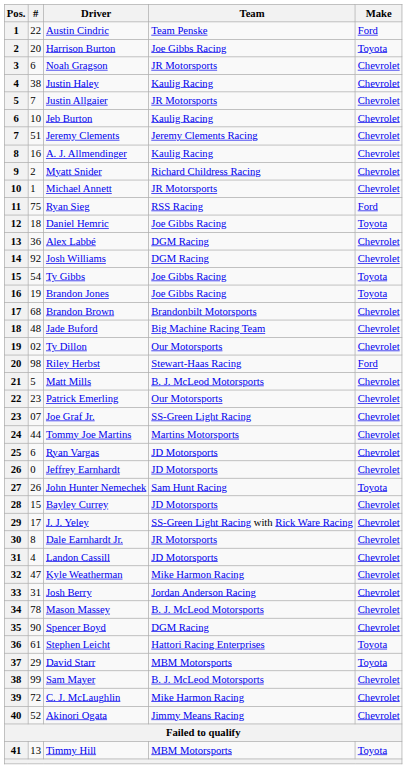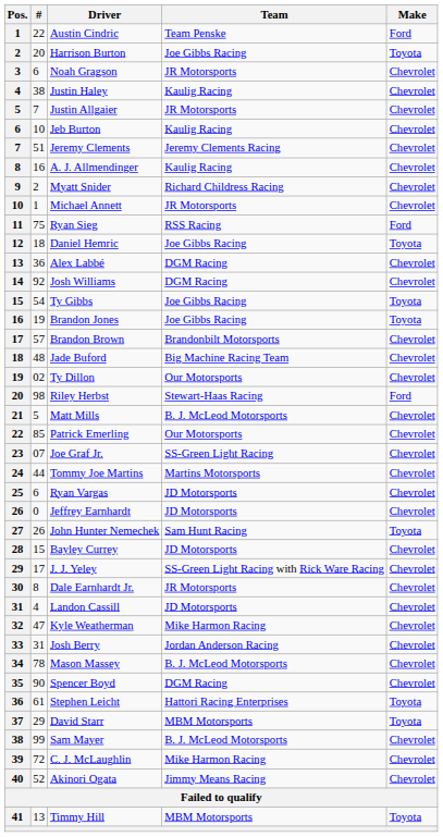Brandon Brown | #: 68 -> 57
Patrick Emerling | #: 23 -> 85
